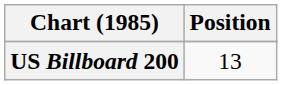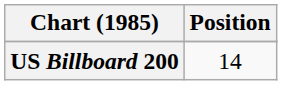US Billboard 200 | Position: 13 -> 14
